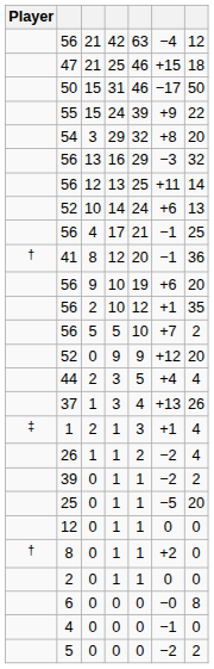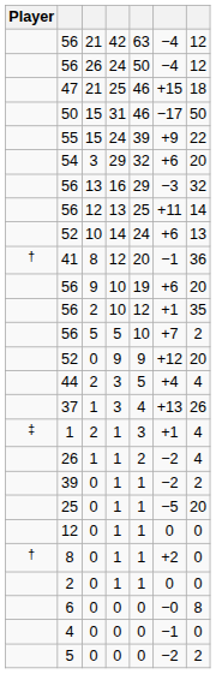+ row: 56 | 26 | 24 | 50 | −4 | 12
54 | column 6: +8 -> +6
- row: 56 | 4 | 17 | 21 | −1 | 25
